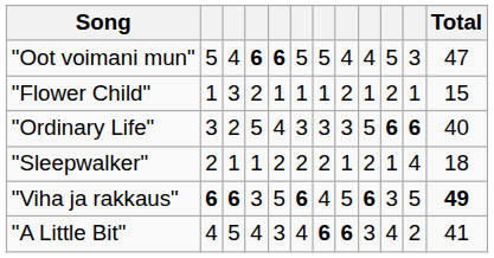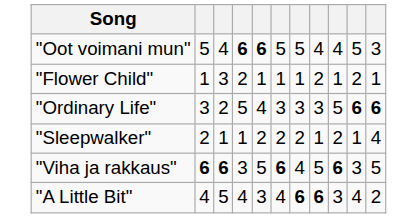- column: Total | 47 | 15 | 40 | 18 | 49 | 41
